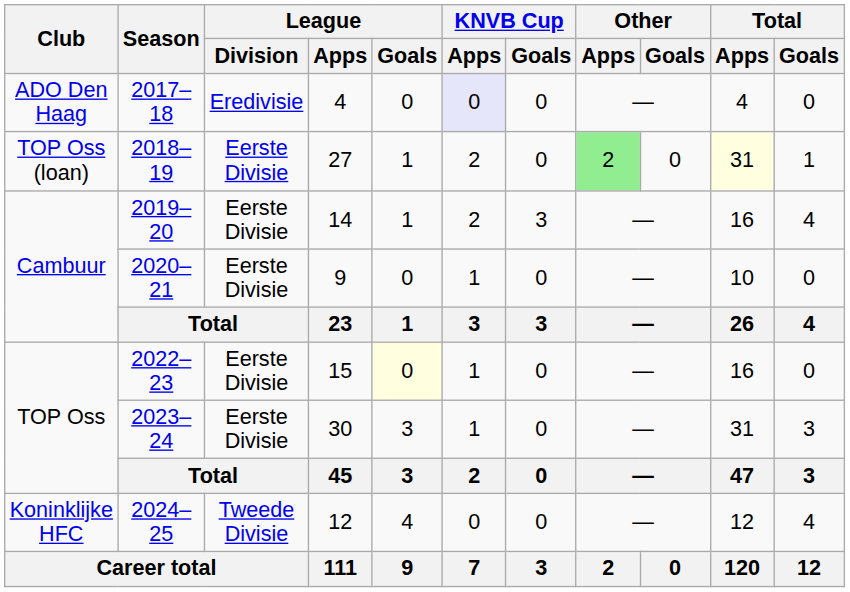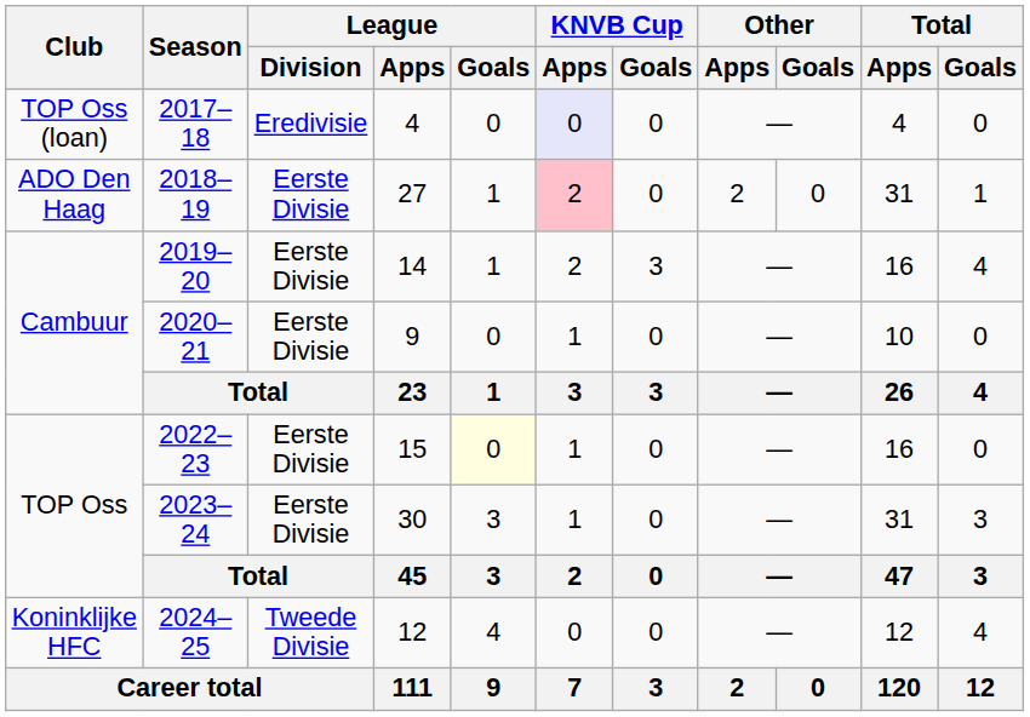2017–18 | Club: ADO Den Haag -> TOP Oss (loan)
2018–19 | Club: TOP Oss (loan) -> ADO Den Haag
2018–19 | KNVB Cup / Apps: no background -> pink background
2018–19 | Other / Apps: lightgreen background -> no background
2018–19 | Total / Apps: lightyellow background -> no background
